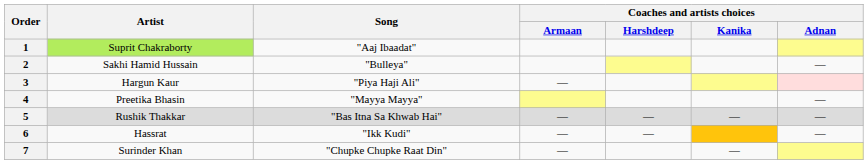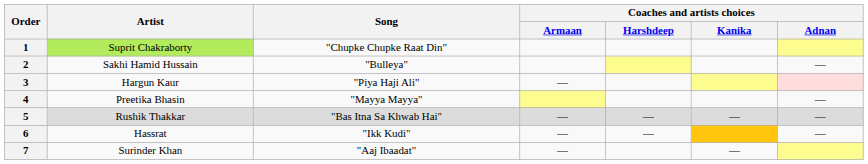1 | Song: "Aaj Ibaadat" -> "Chupke Chupke Raat Din"
7 | Song: "Chupke Chupke Raat Din" -> "Aaj Ibaadat"
